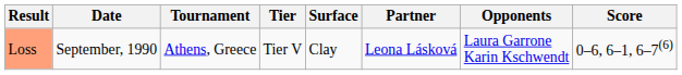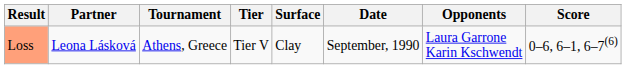columns swapped: Date <-> Partner
